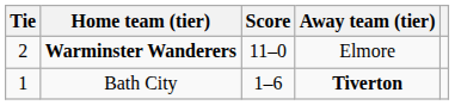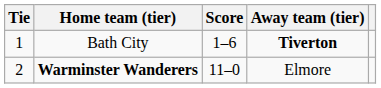rows swapped: Bath City <-> Warminster Wanderers
